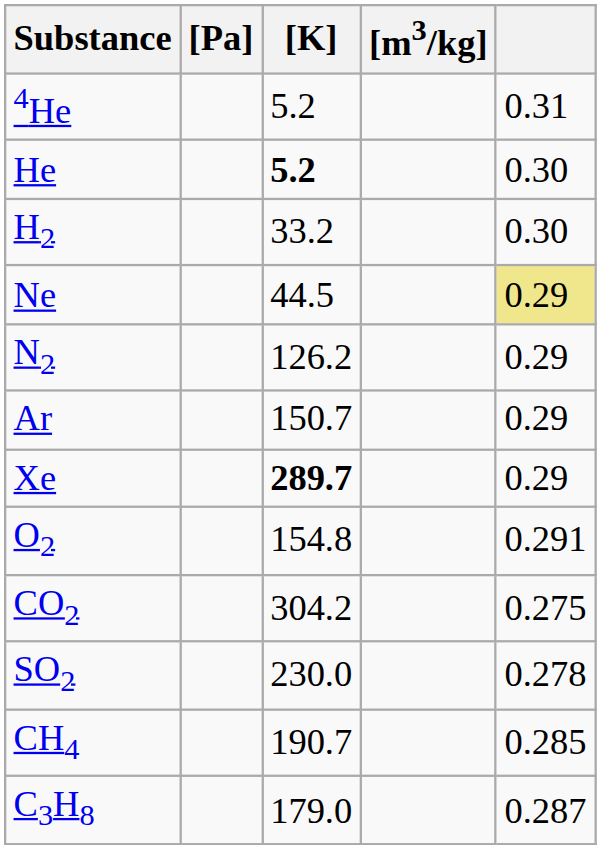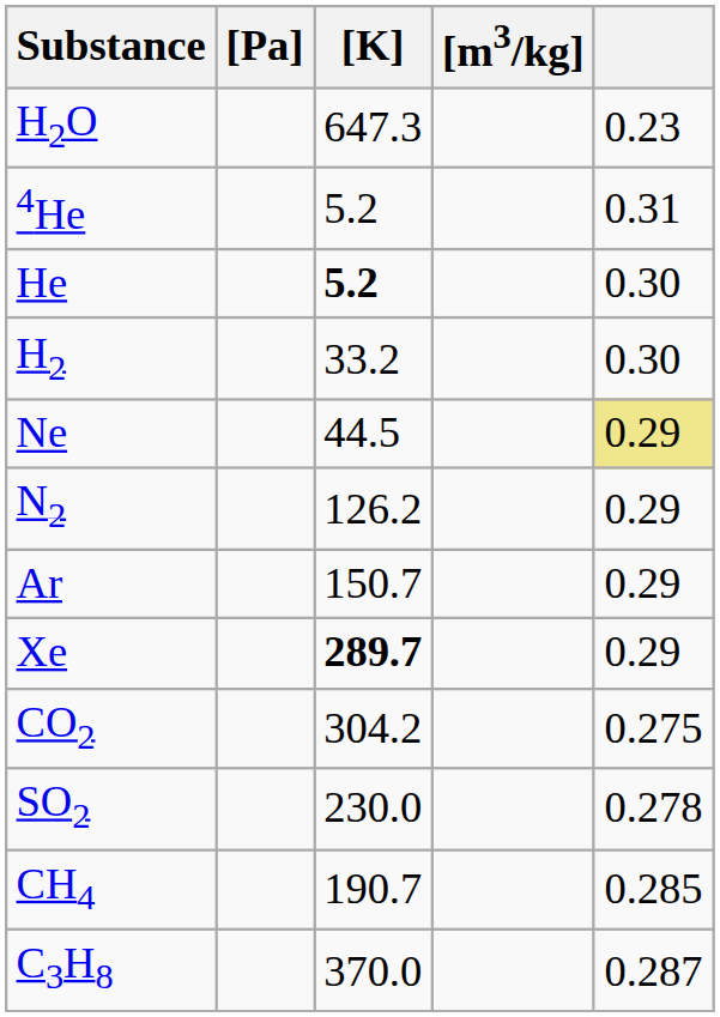+ row: H2O | 647.3 | 0.23
- row: O2 | 154.8 | 0.291
C3H8 | [K]: 179.0 -> 370.0
